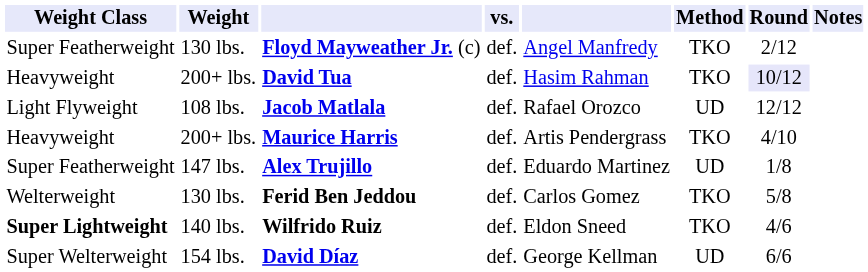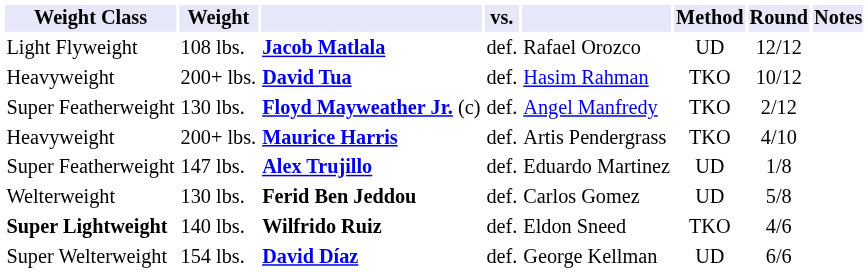rows swapped: Floyd Mayweather Jr. (c) <-> Jacob Matlala
David Tua | Round: lavender background -> no background
Ferid Ben Jeddou | Method: TKO -> UD
